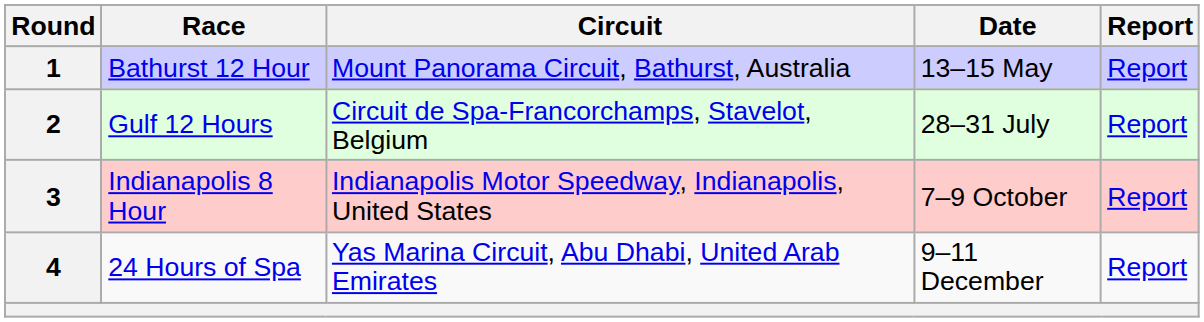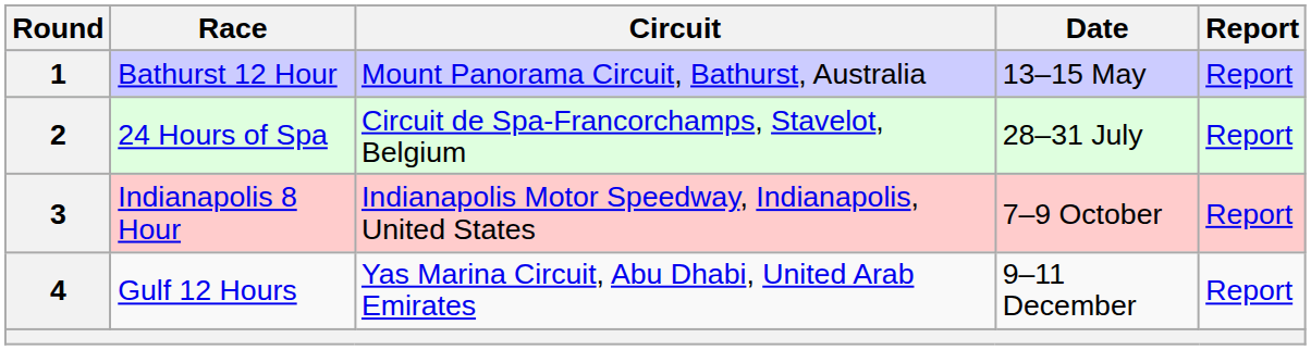2 | Race: Gulf 12 Hours -> 24 Hours of Spa
4 | Race: 24 Hours of Spa -> Gulf 12 Hours
